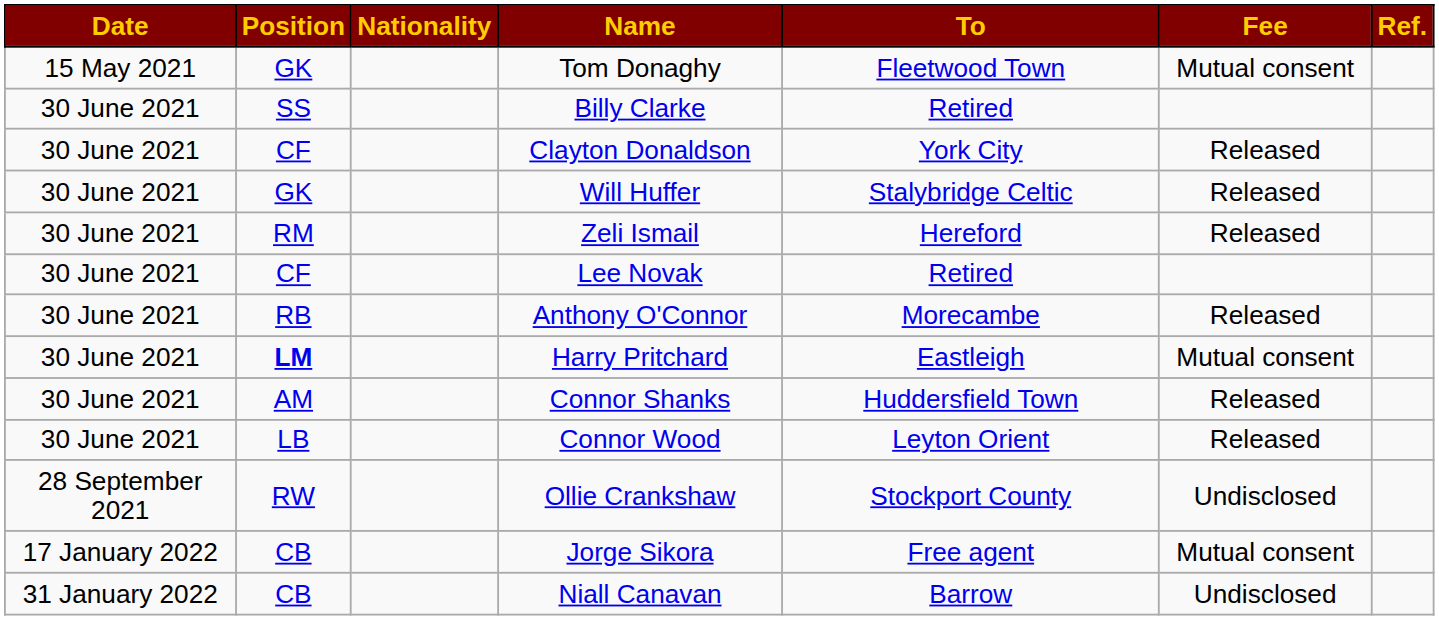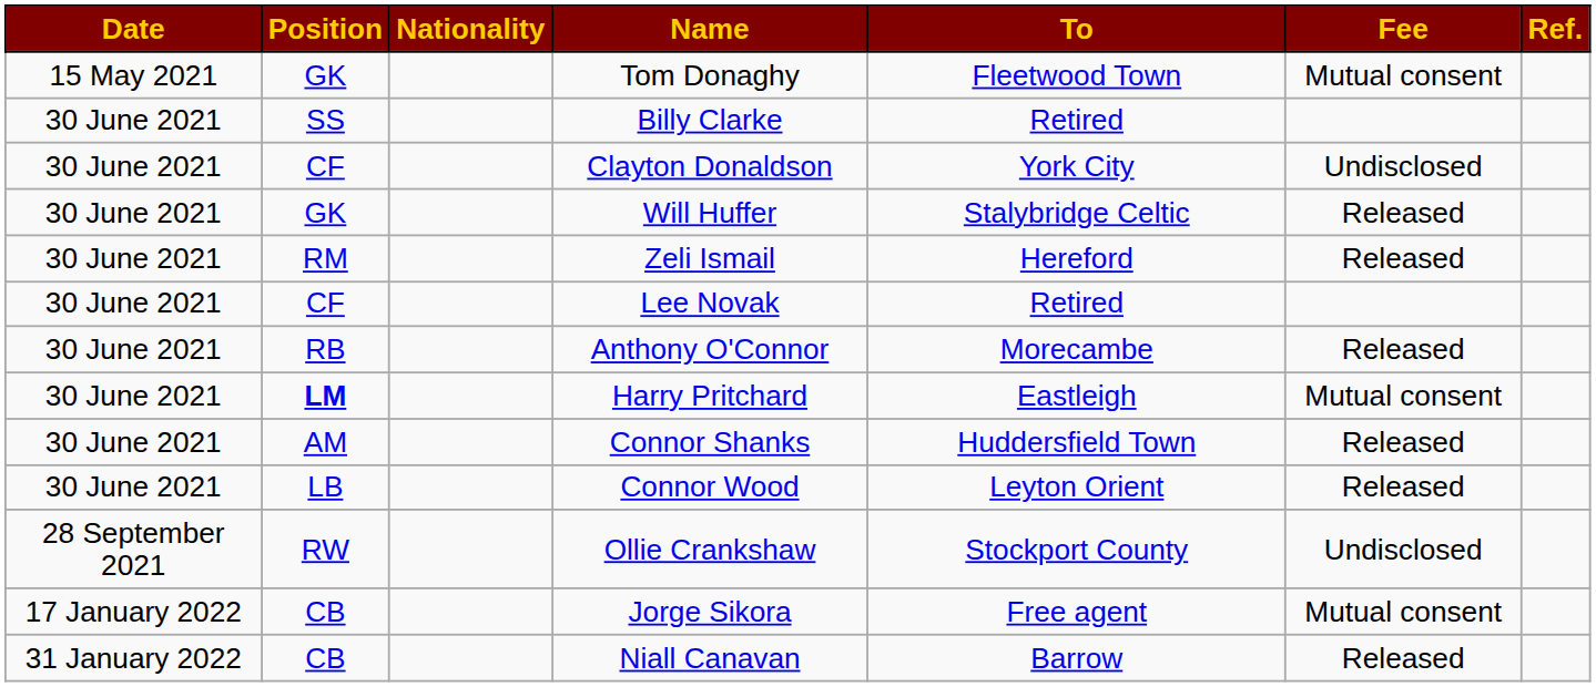Clayton Donaldson | Fee: Released -> Undisclosed
Niall Canavan | Fee: Undisclosed -> Released
